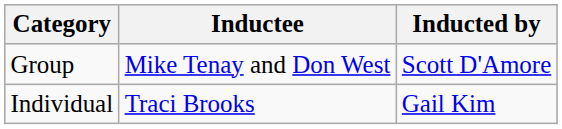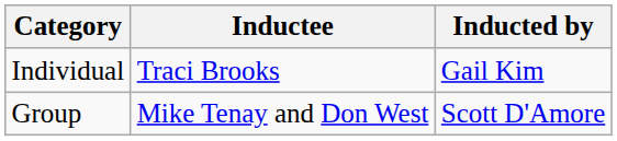rows swapped: Individual <-> Group
